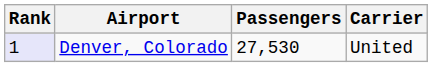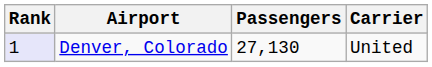Denver, Colorado | Passengers: 27,530 -> 27,130
